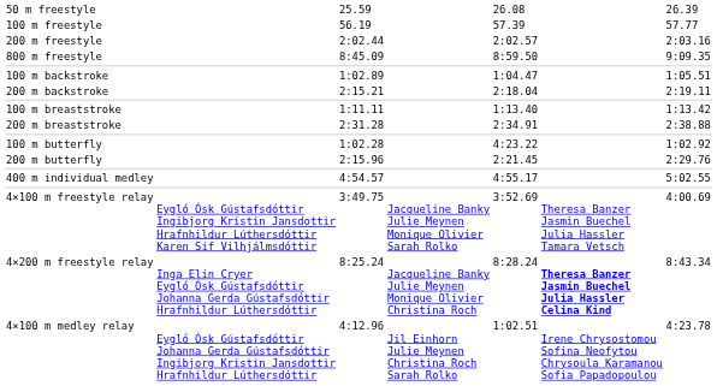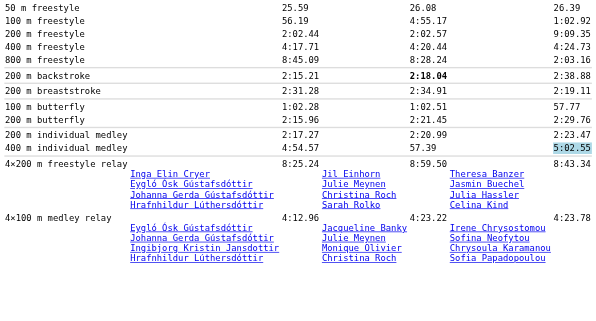100 m freestyle | column 5: 57.39 -> 4:55.17
100 m freestyle | column 7: 57.77 -> 1:02.92
200 m freestyle | column 7: 2:03.16 -> 9:09.35
+ row: 400 m freestyle | 4:17.71 | 4:20.44 | 4:24.73
800 m freestyle | column 5: 8:59.50 -> 8:28.24
800 m freestyle | column 7: 9:09.35 -> 2:03.16
- row: 100 m backstroke | 1:02.89 | 1:04.47 | 1:05.51
200 m backstroke | column 5: normal -> bold
200 m backstroke | column 7: 2:19.11 -> 2:38.88
- row: 100 m breaststroke | 1:11.11 | 1:13.40 | 1:13.42
200 m breaststroke | column 7: 2:38.88 -> 2:19.11
100 m butterfly | column 5: 4:23.22 -> 1:02.51
100 m butterfly | column 7: 1:02.92 -> 57.77
+ row: 200 m individual medley | 2:17.27 | 2:20.99 | 2:23.47
400 m individual medley | column 5: 4:55.17 -> 57.39
400 m individual medley | column 7: no background -> lightblue background
- row: 4×100 m freestyle relay | Eygló Ósk Gústafsdóttir Ingibjorg Kristin Jansdottir Hrafnhildur Lúthersdóttir Karen Sif Vilhjálmsdóttir | 3:49.75 | Jacqueline Banky Julie Meynen Monique Olivier Sarah Rolko | 3:52.69 | Theresa Banzer Jasmin Buechel Julia Hassler Tamara Vetsch | 4:00.69
4×200 m freestyle relay | column 4: Jacqueline Banky Julie Meynen Monique Olivier Christina Roch -> Jil Einhorn Julie Meynen Christina Roch Sarah Rolko
4×200 m freestyle relay | column 5: 8:28.24 -> 8:59.50
4×200 m freestyle relay | column 6: bold -> normal
4×100 m medley relay | column 4: Jil Einhorn Julie Meynen Christina Roch Sarah Rolko -> Jacqueline Banky Julie Meynen Monique Olivier Christina Roch
4×100 m medley relay | column 5: 1:02.51 -> 4:23.22
